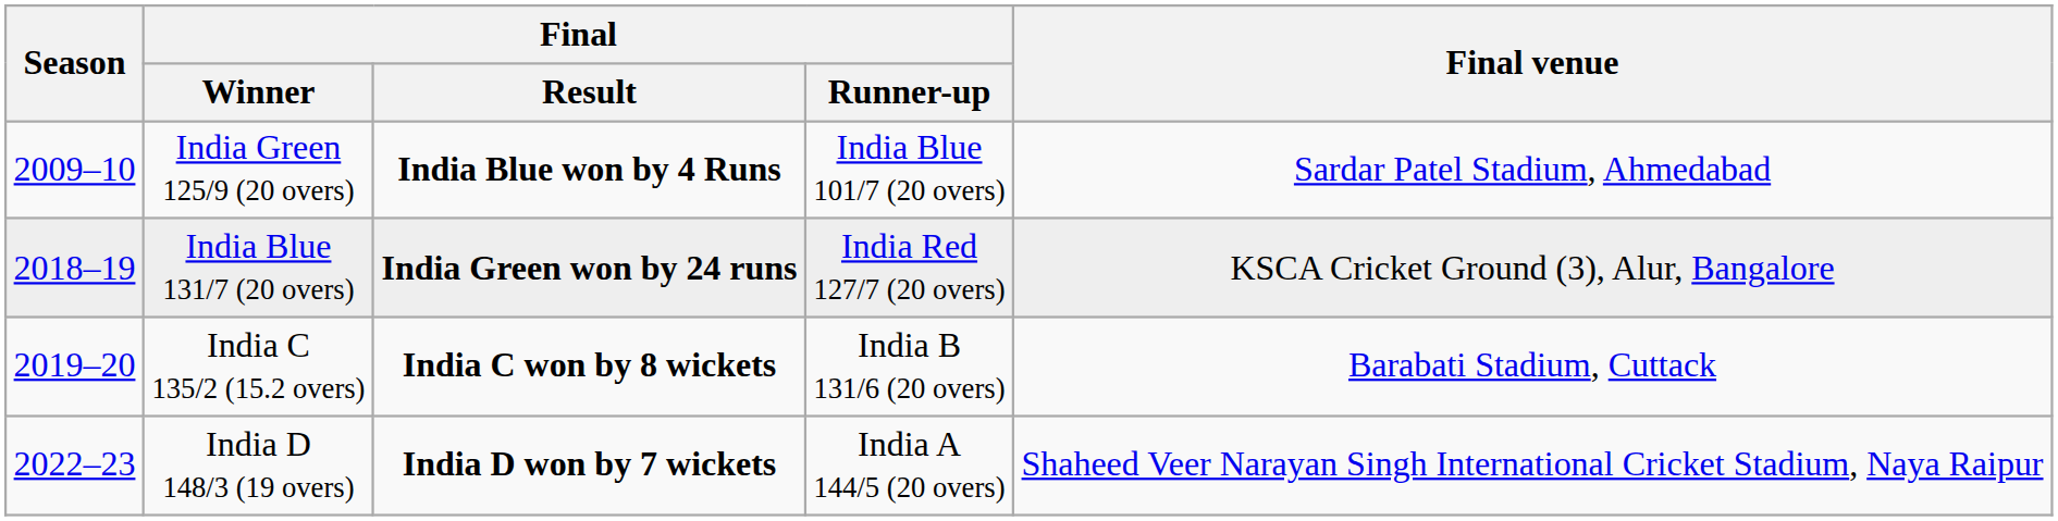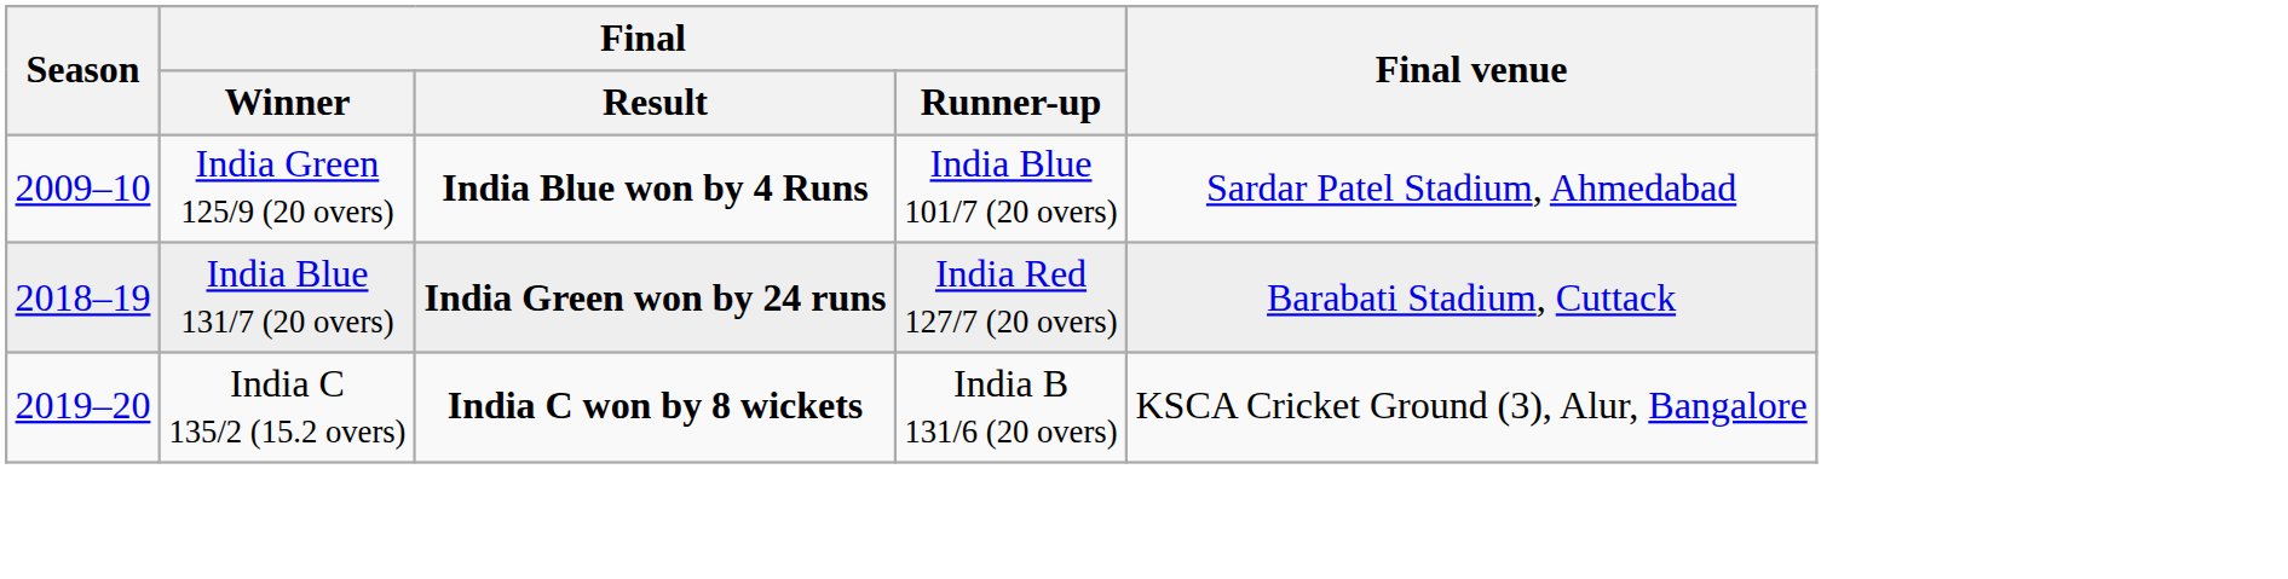India Blue 131/7 (20 overs) | Final venue: KSCA Cricket Ground (3), Alur, Bangalore -> Barabati Stadium, Cuttack
India C 135/2 (15.2 overs) | Final venue: Barabati Stadium, Cuttack -> KSCA Cricket Ground (3), Alur, Bangalore
- row: 2022–23 | India D 148/3 (19 overs) | India D won by 7 wickets | India A 144/5 (20 overs) | Shaheed Veer Narayan Singh International Cricket Stadium, Naya Raipur
